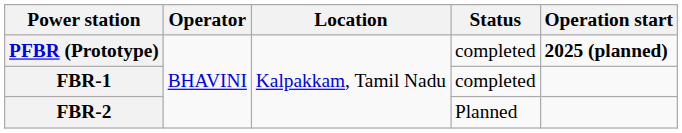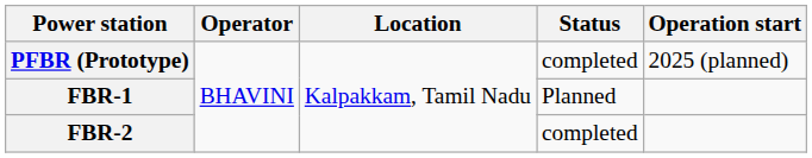PFBR (Prototype) | Operation start: bold -> normal
FBR-1 | Status: completed -> Planned
FBR-2 | Status: Planned -> completed
